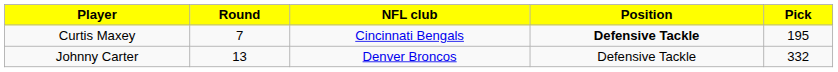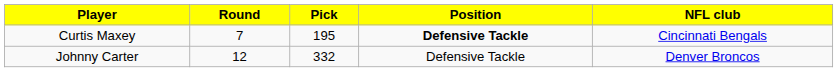columns swapped: Pick <-> NFL club
Johnny Carter | Round: 13 -> 12
